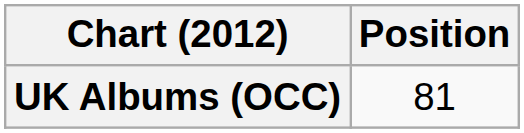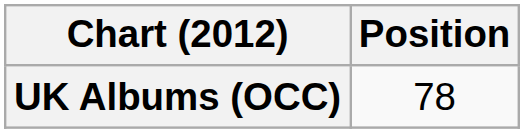UK Albums (OCC) | Position: 81 -> 78
